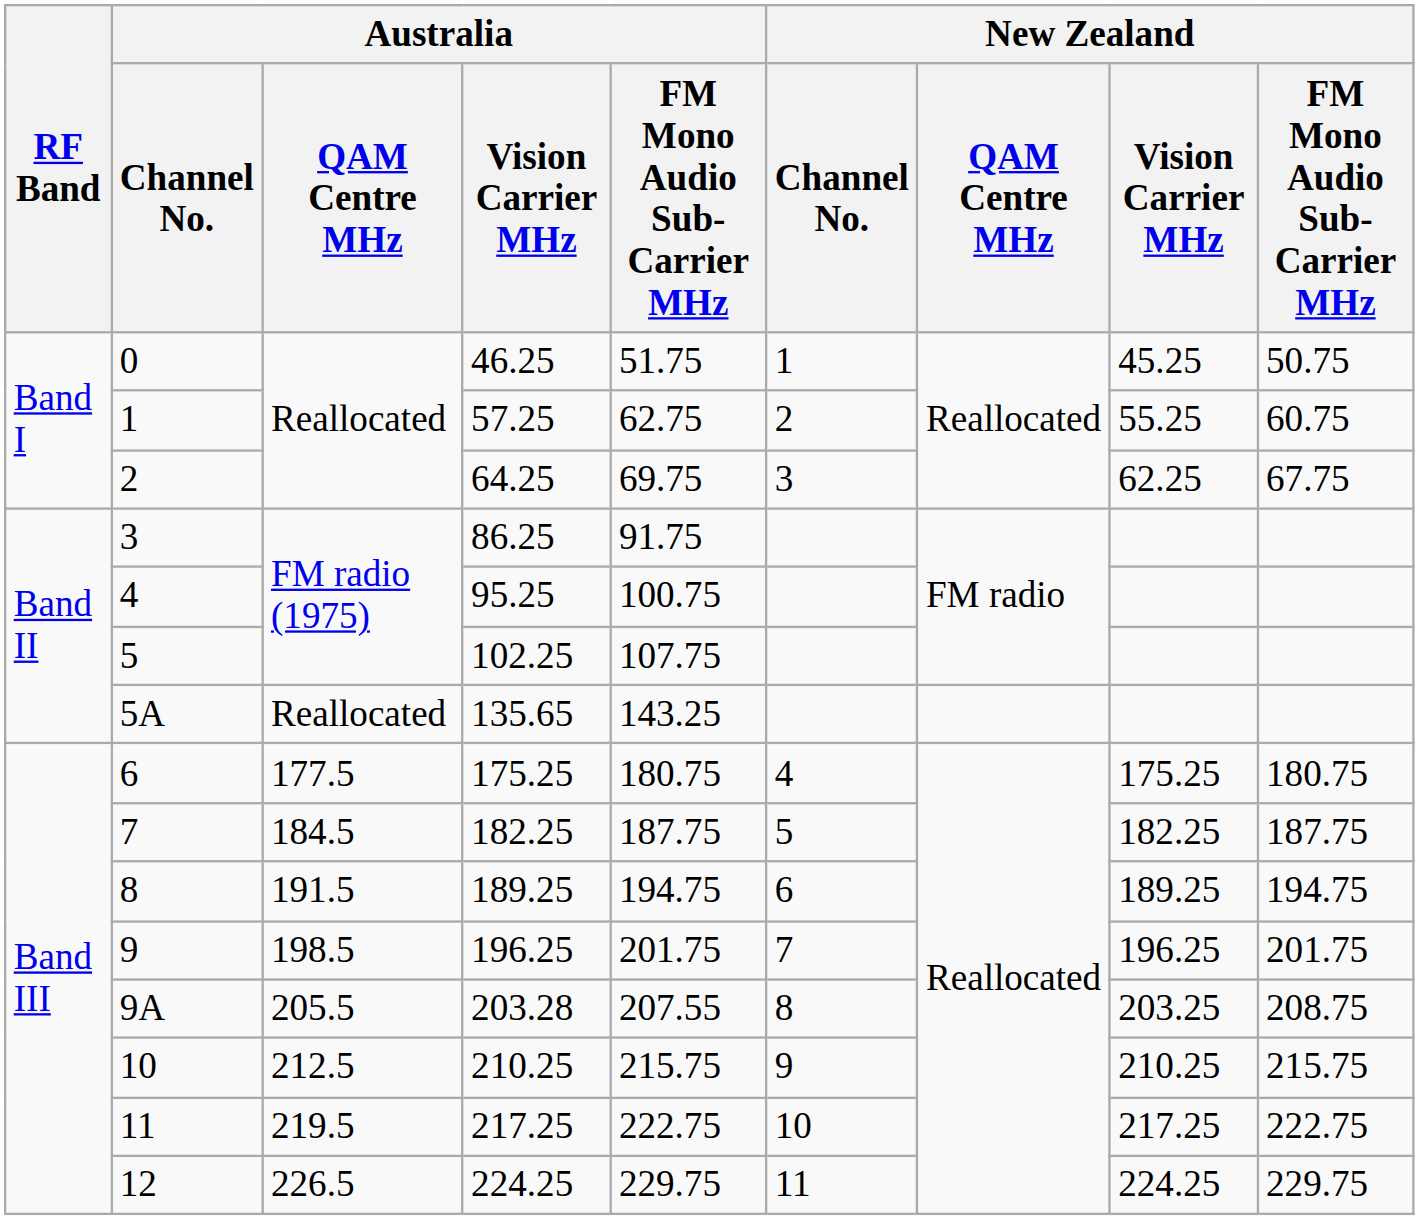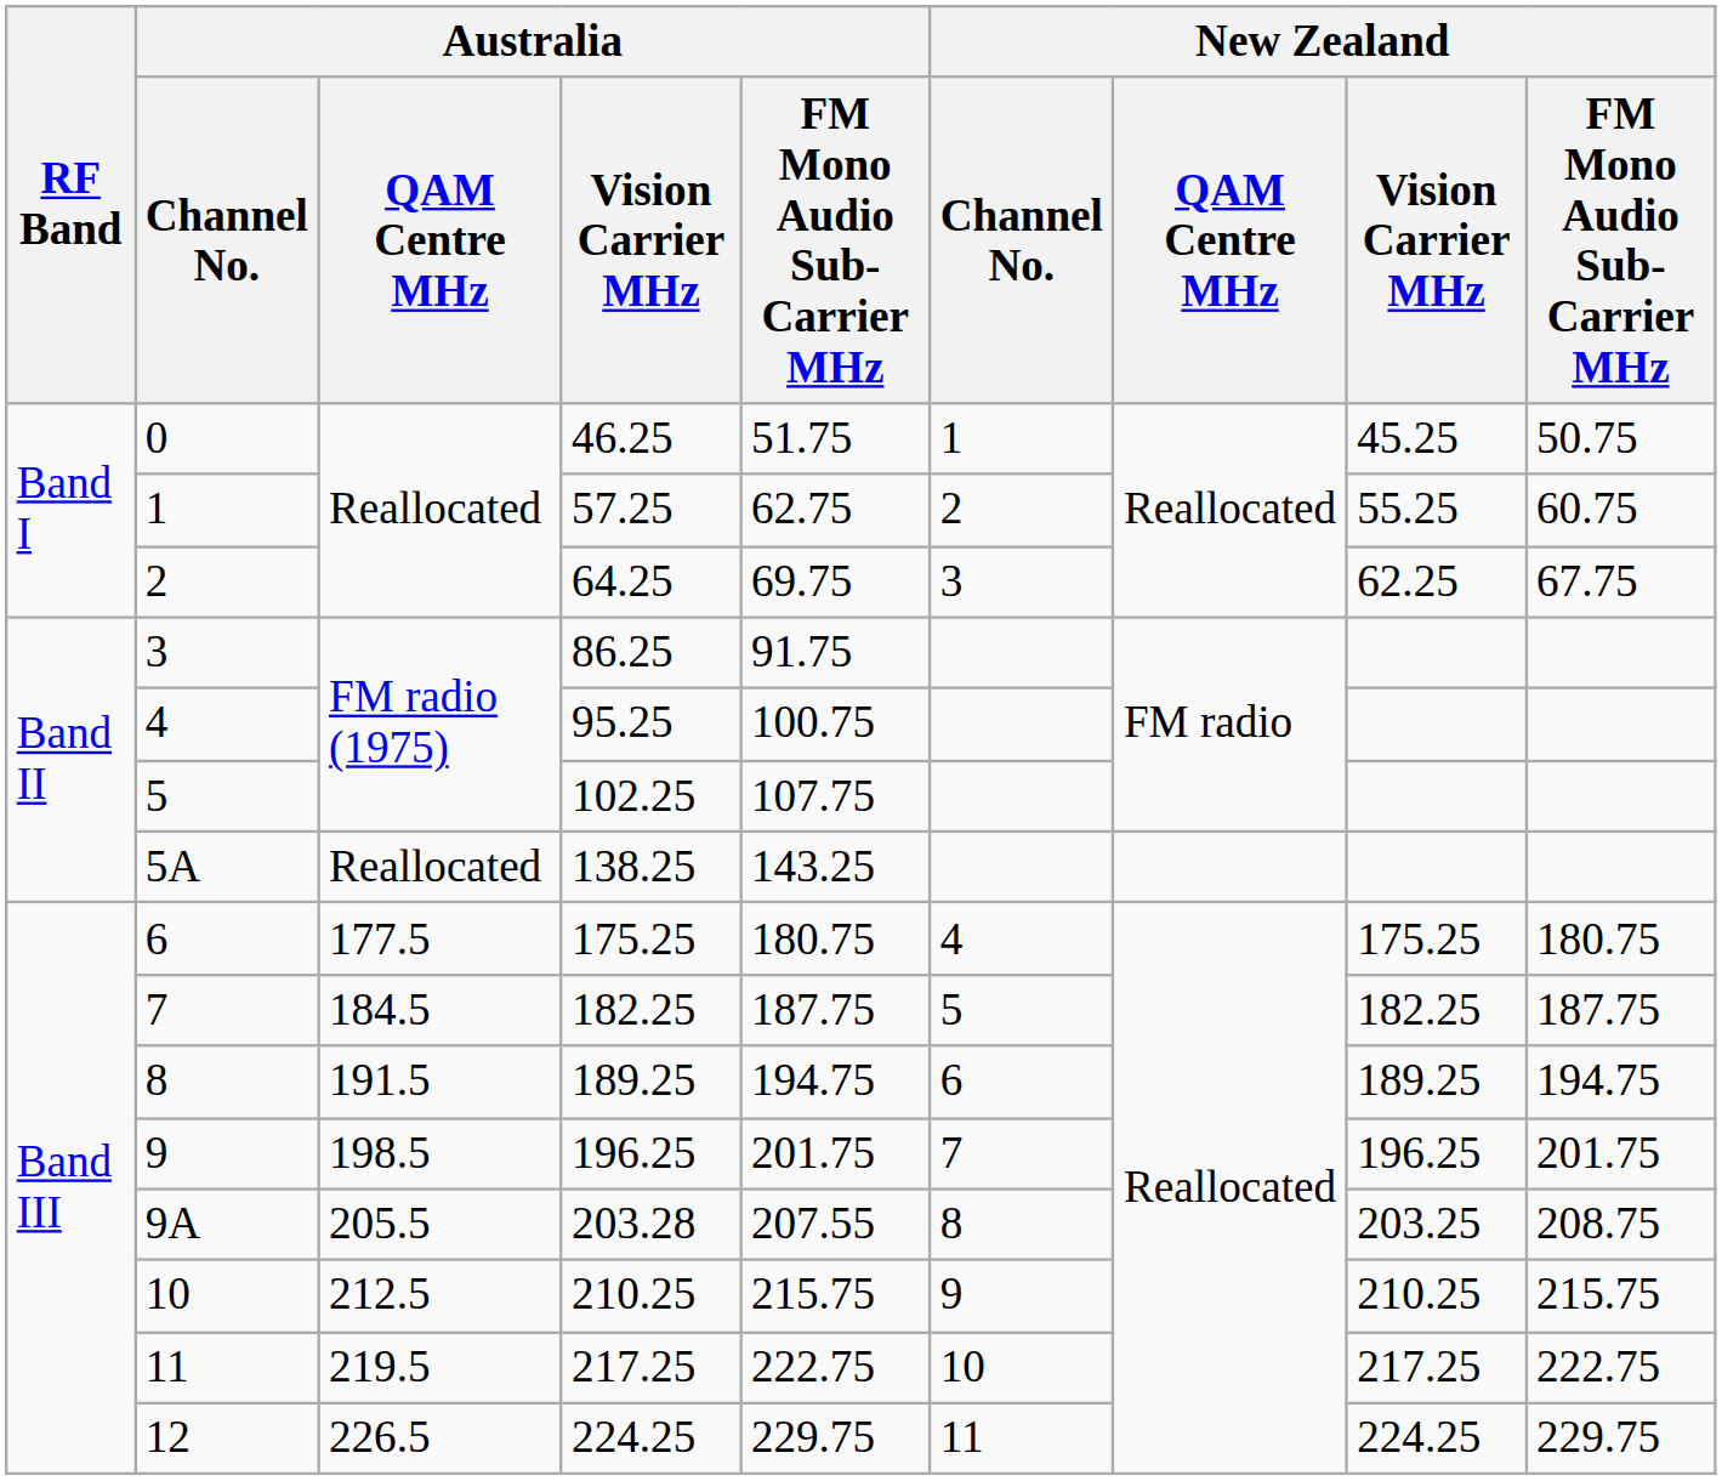5A | Australia / Vision Carrier MHz: 135.65 -> 138.25
